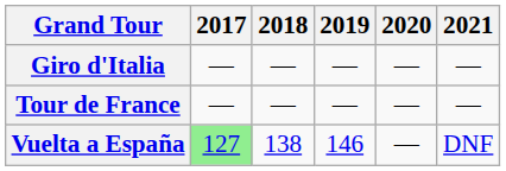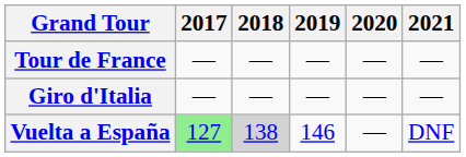rows swapped: Giro d'Italia <-> Tour de France
Vuelta a España | 2018: no background -> lightgrey background
